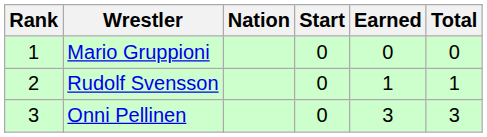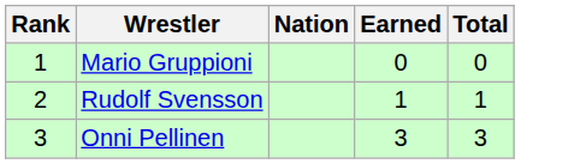- column: Start | 0 | 0 | 0
